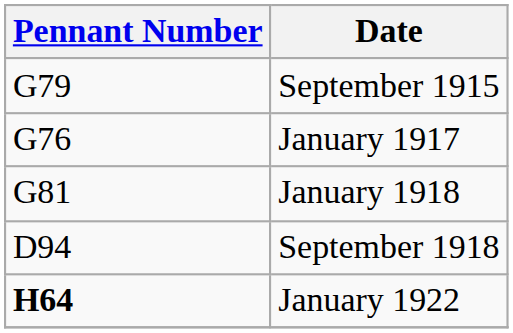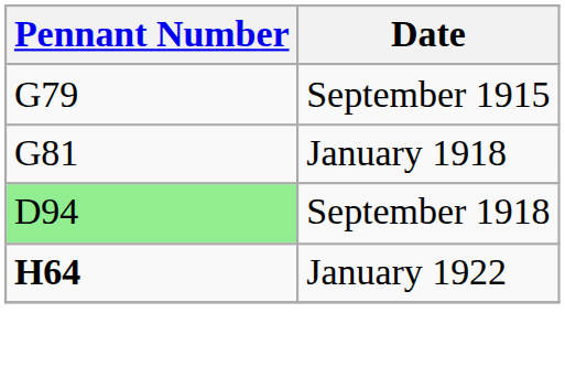- row: G76 | January 1917
September 1918 | Pennant Number: no background -> lightgreen background
